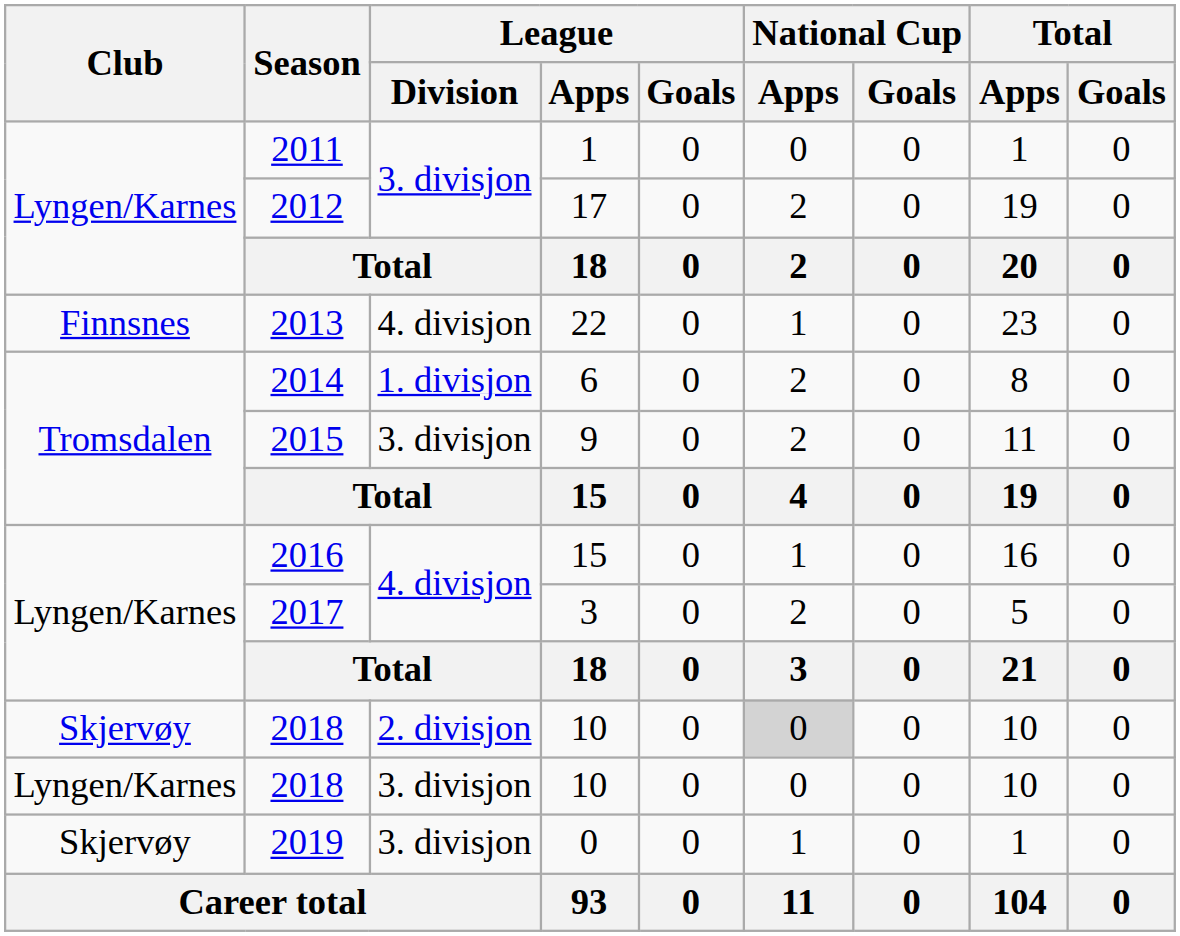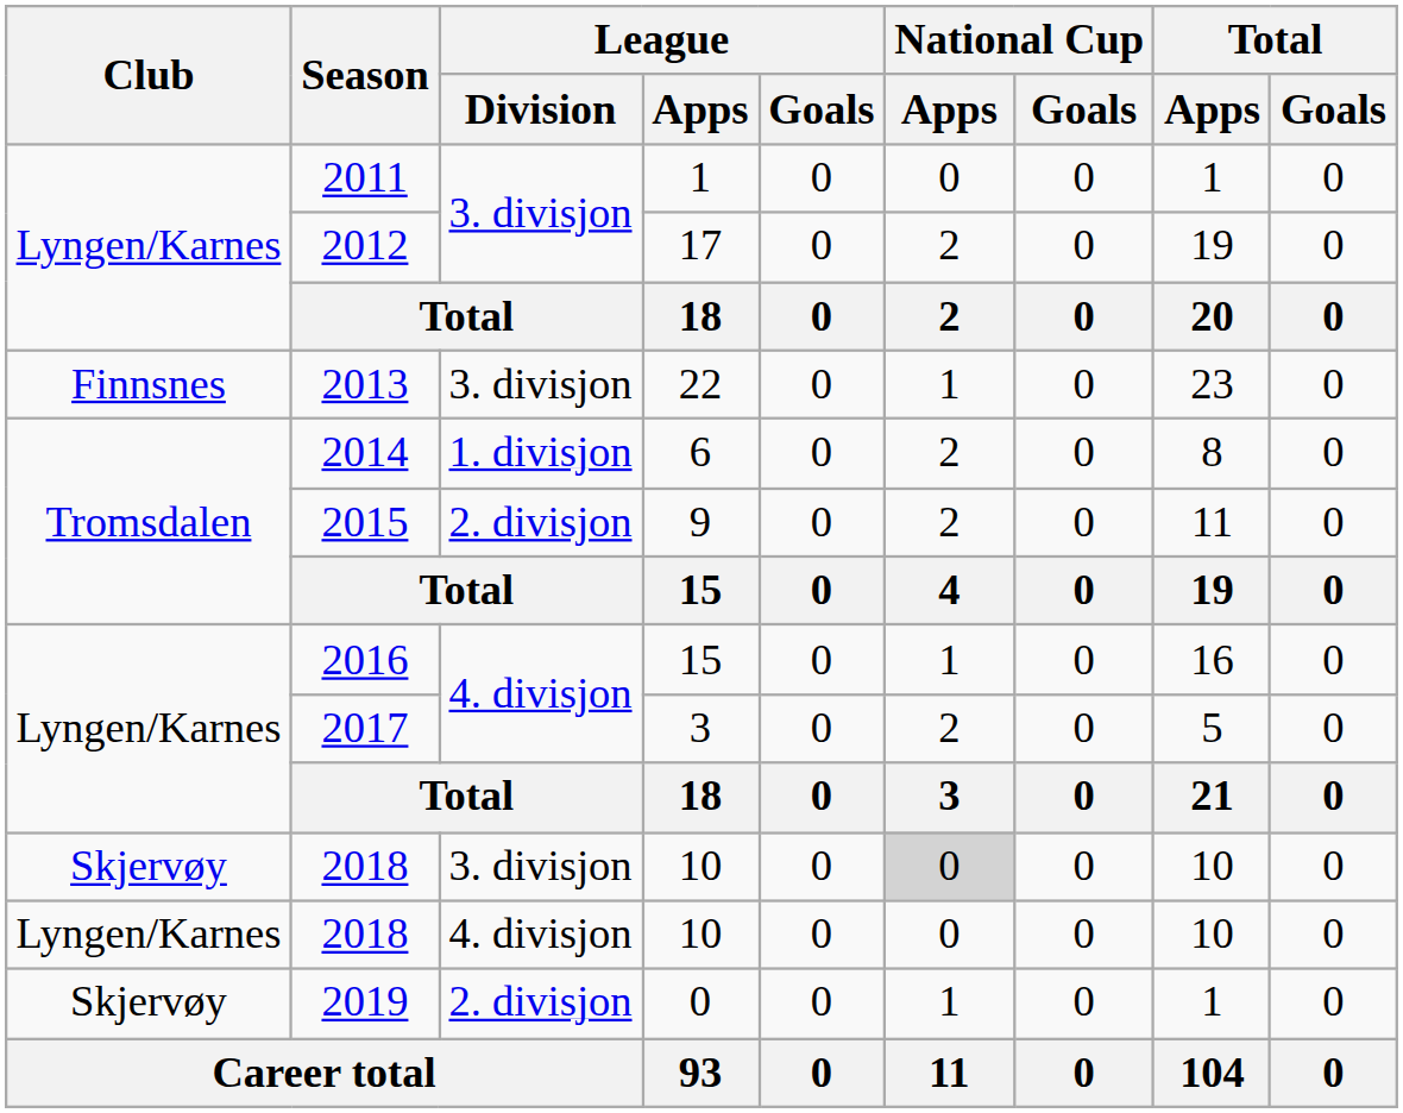2013 | League / Division: 4. divisjon -> 3. divisjon
2015 | League / Division: 3. divisjon -> 2. divisjon
Skjervøy / 2018 | League / Division: 2. divisjon -> 3. divisjon
Lyngen/Karnes / 2018 | League / Division: 3. divisjon -> 4. divisjon
2019 | League / Division: 3. divisjon -> 2. divisjon
